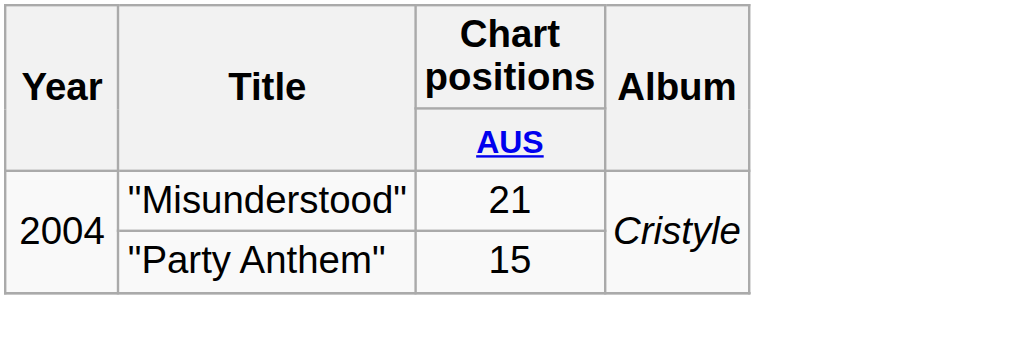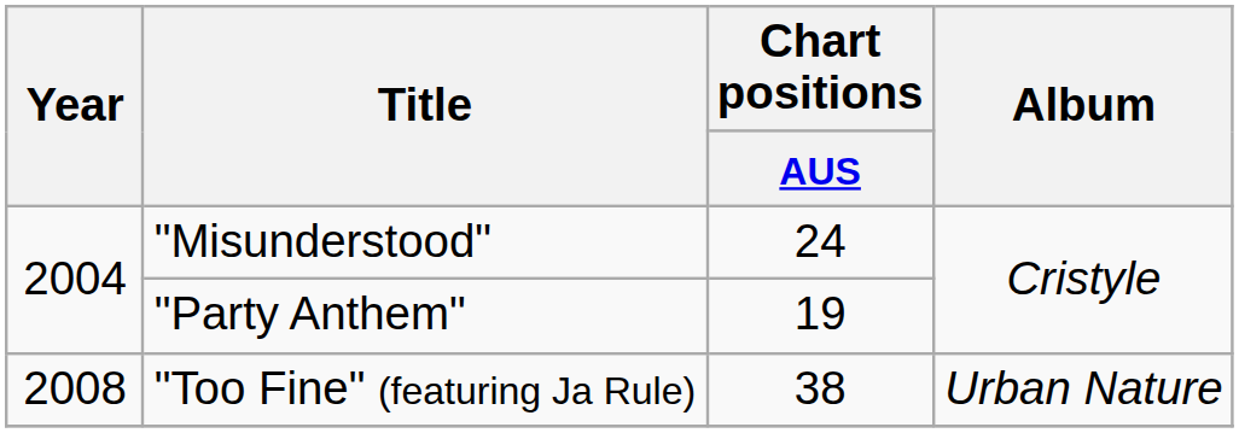"Misunderstood" | Chart positions / AUS: 21 -> 24
"Party Anthem" | Chart positions / AUS: 15 -> 19
+ row: 2008 | "Too Fine" (featuring Ja Rule) | 38 | Urban Nature
